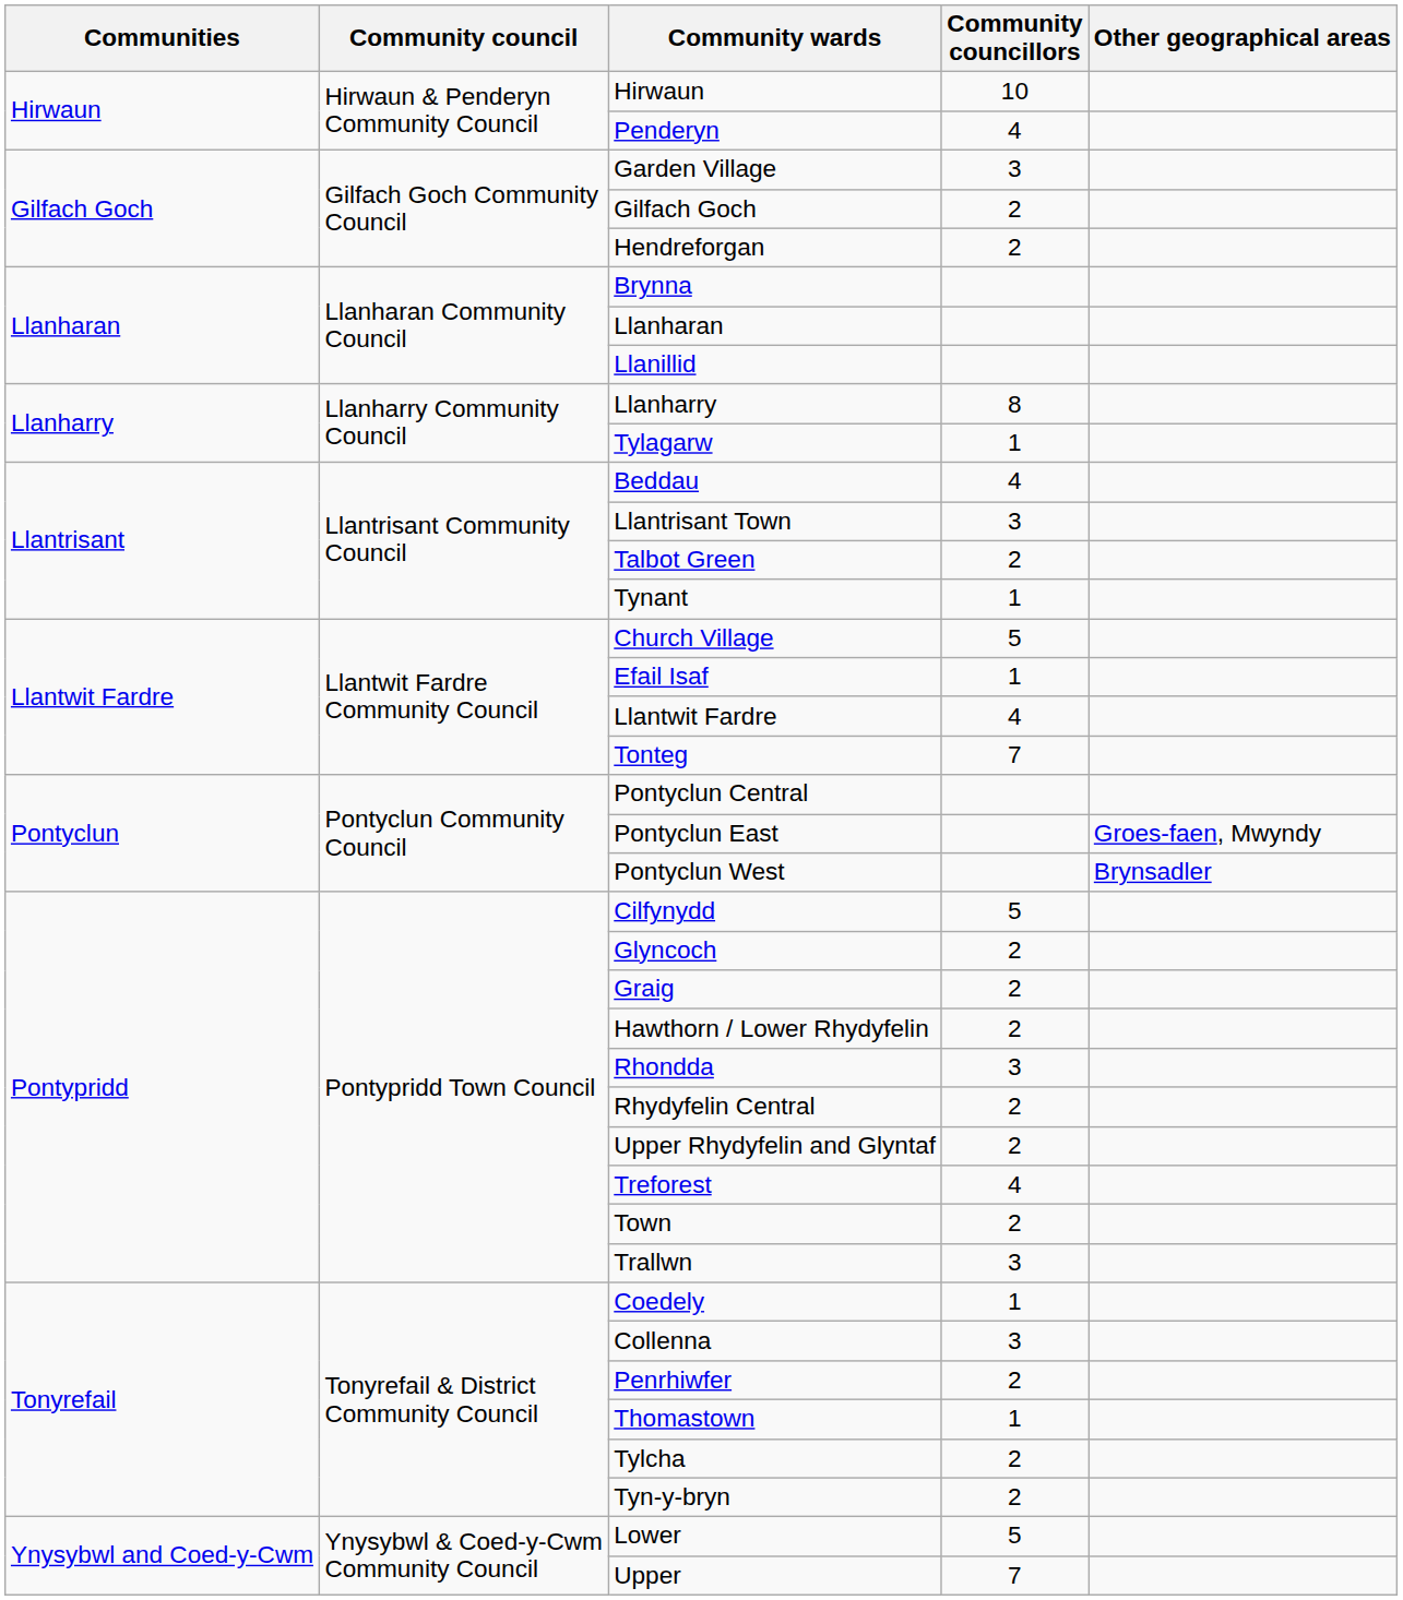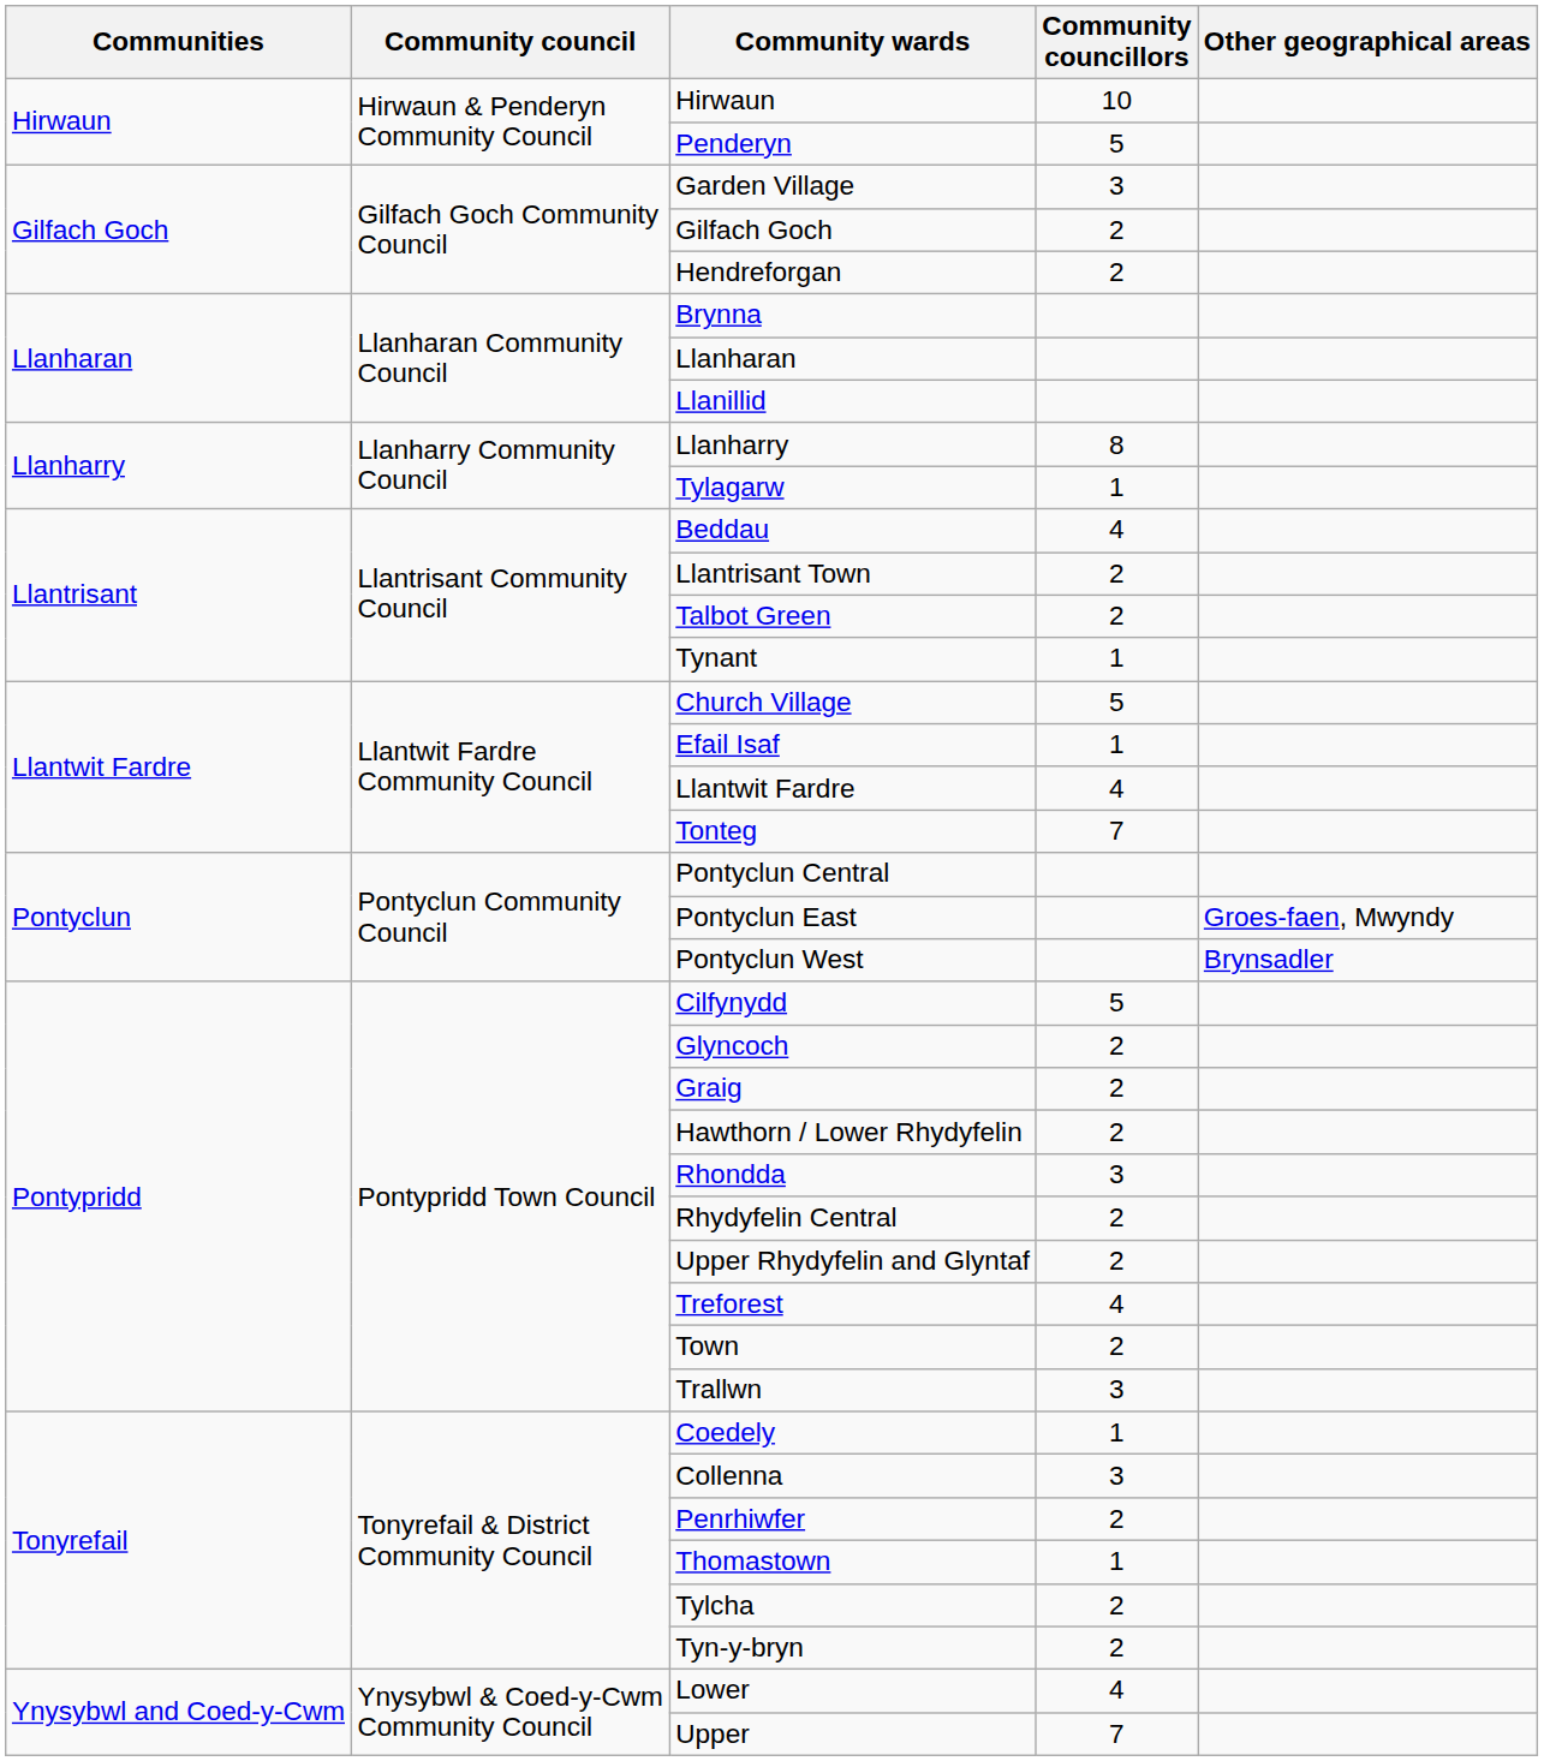Penderyn | Community councillors: 4 -> 5
Llantrisant Town | Community councillors: 3 -> 2
Lower | Community councillors: 5 -> 4
